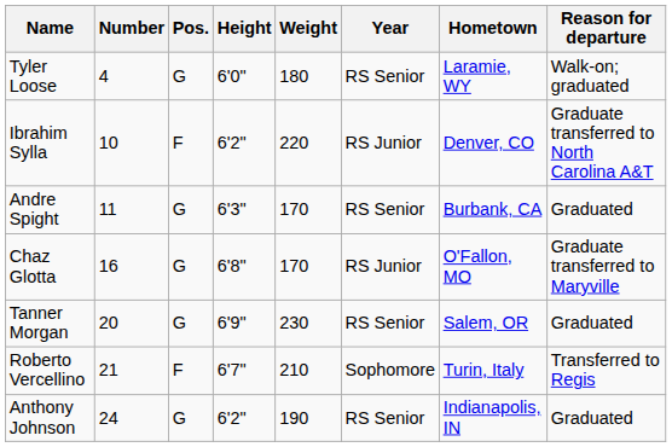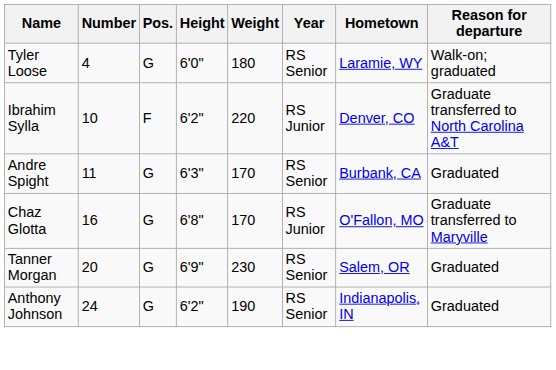- row: Roberto Vercellino | 21 | F | 6'7" | 210 | Sophomore | Turin, Italy | Transferred to Regis
